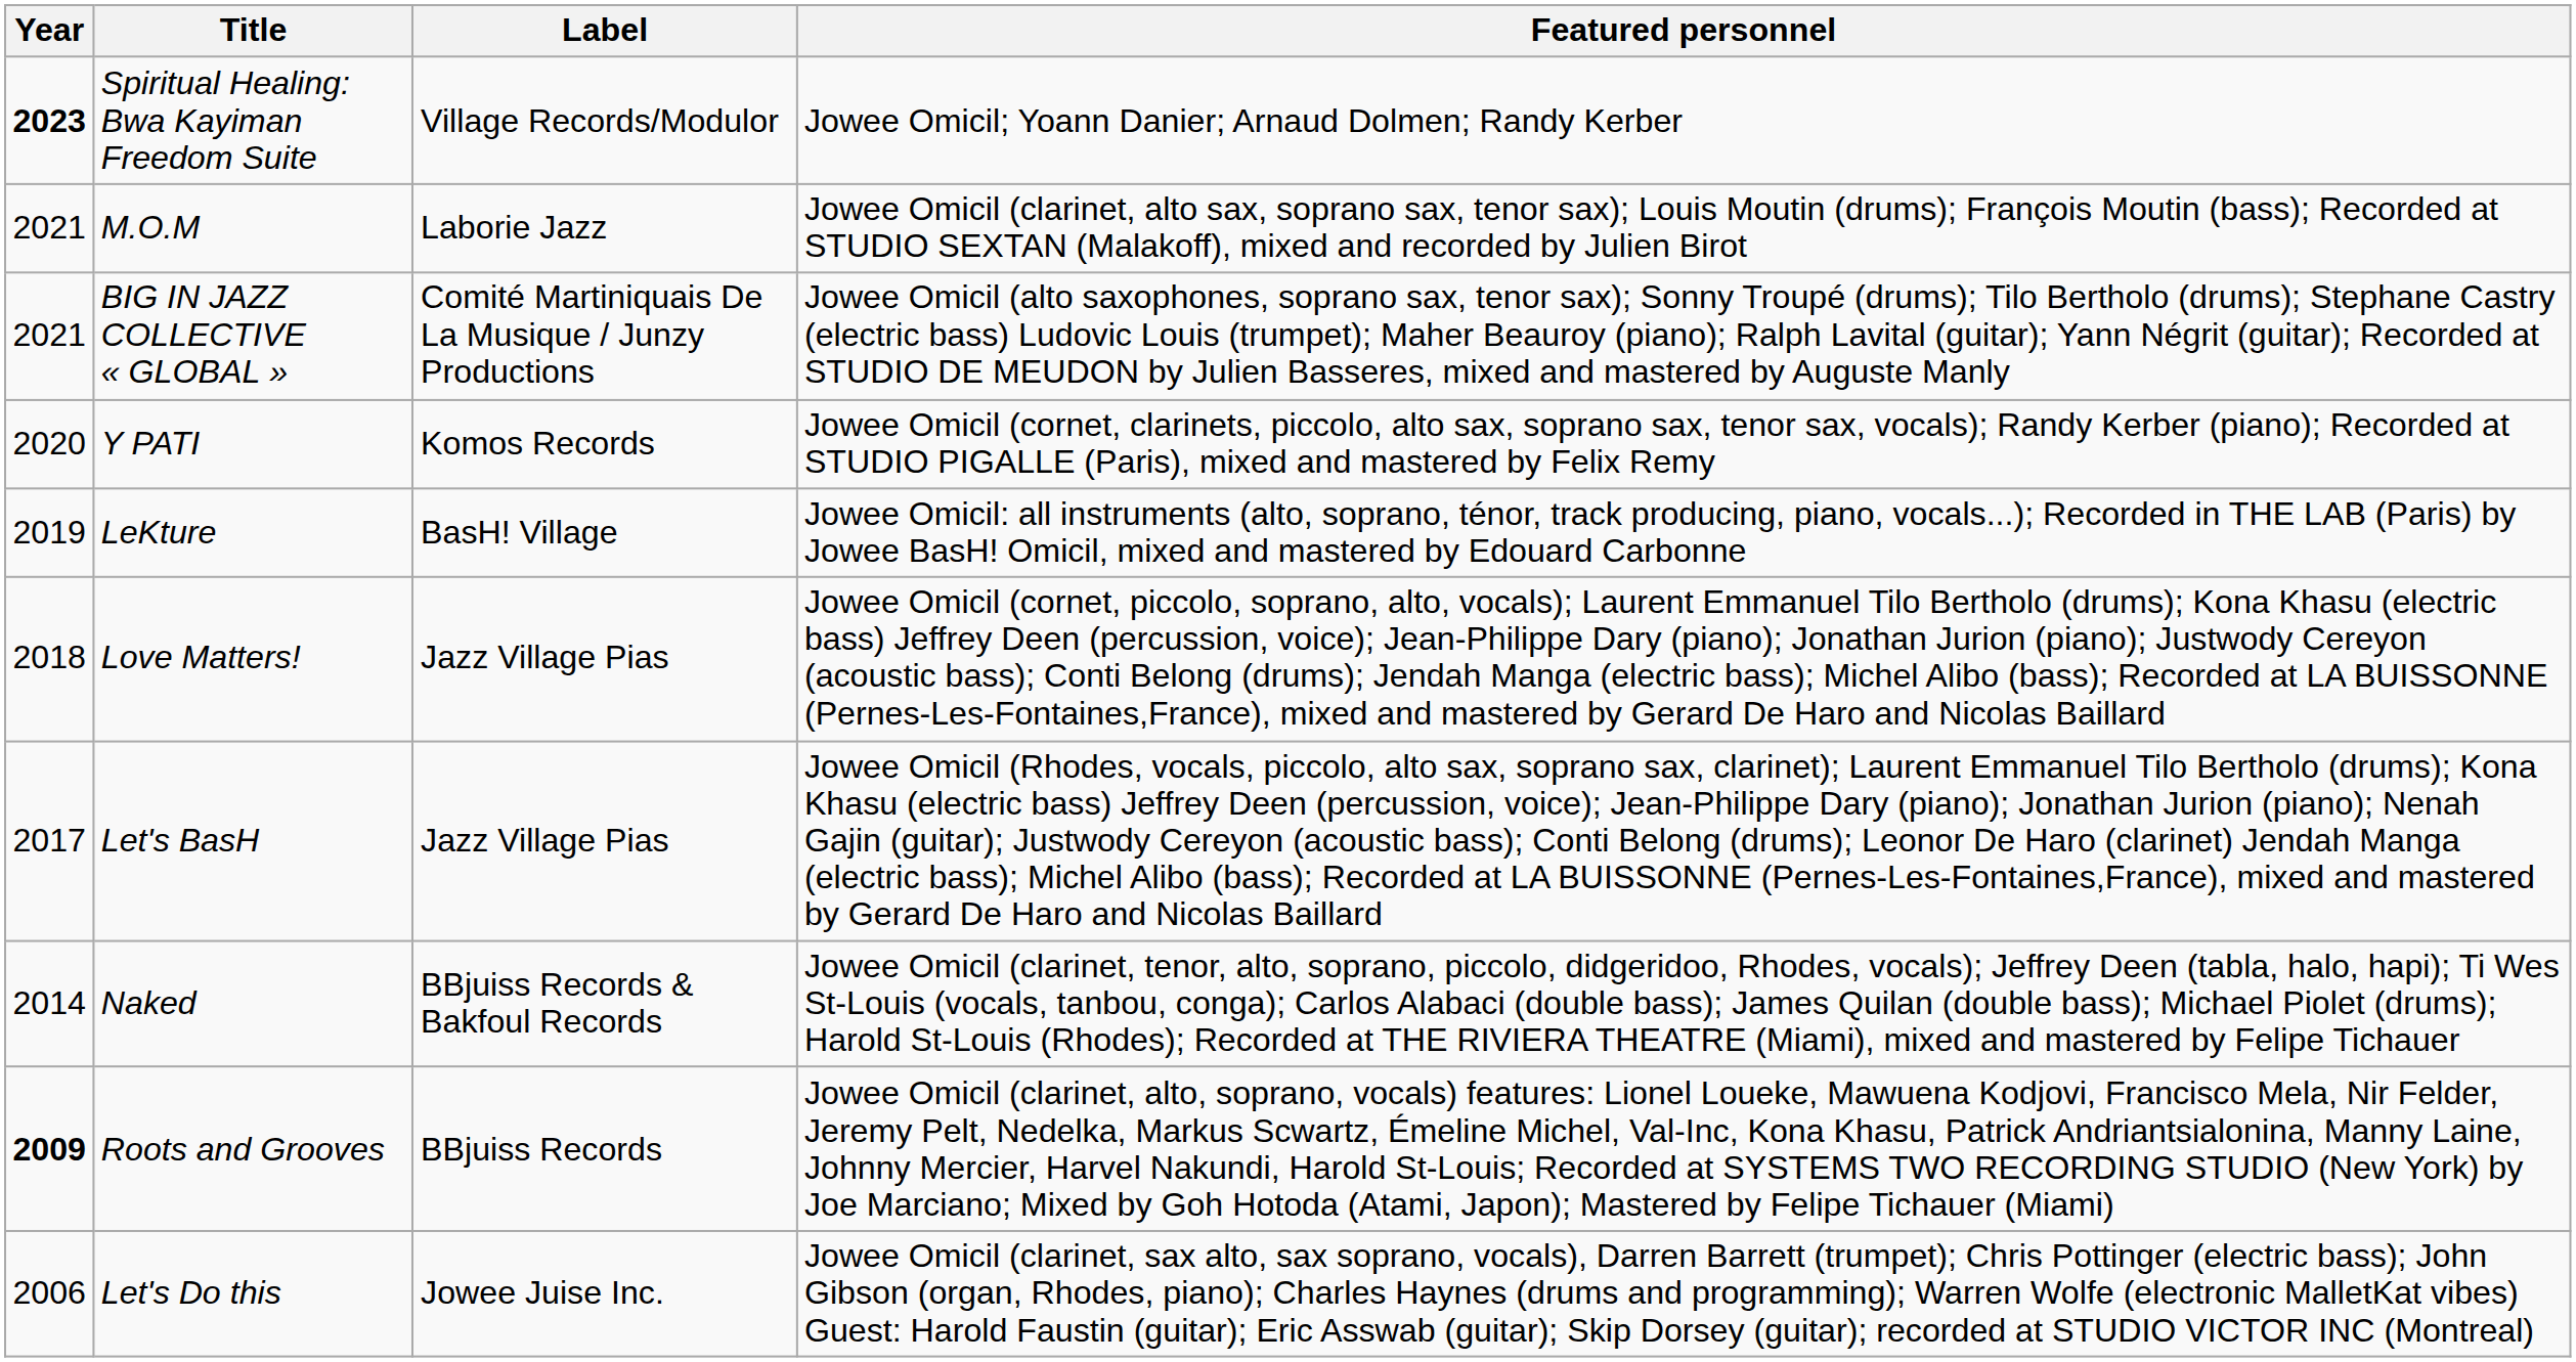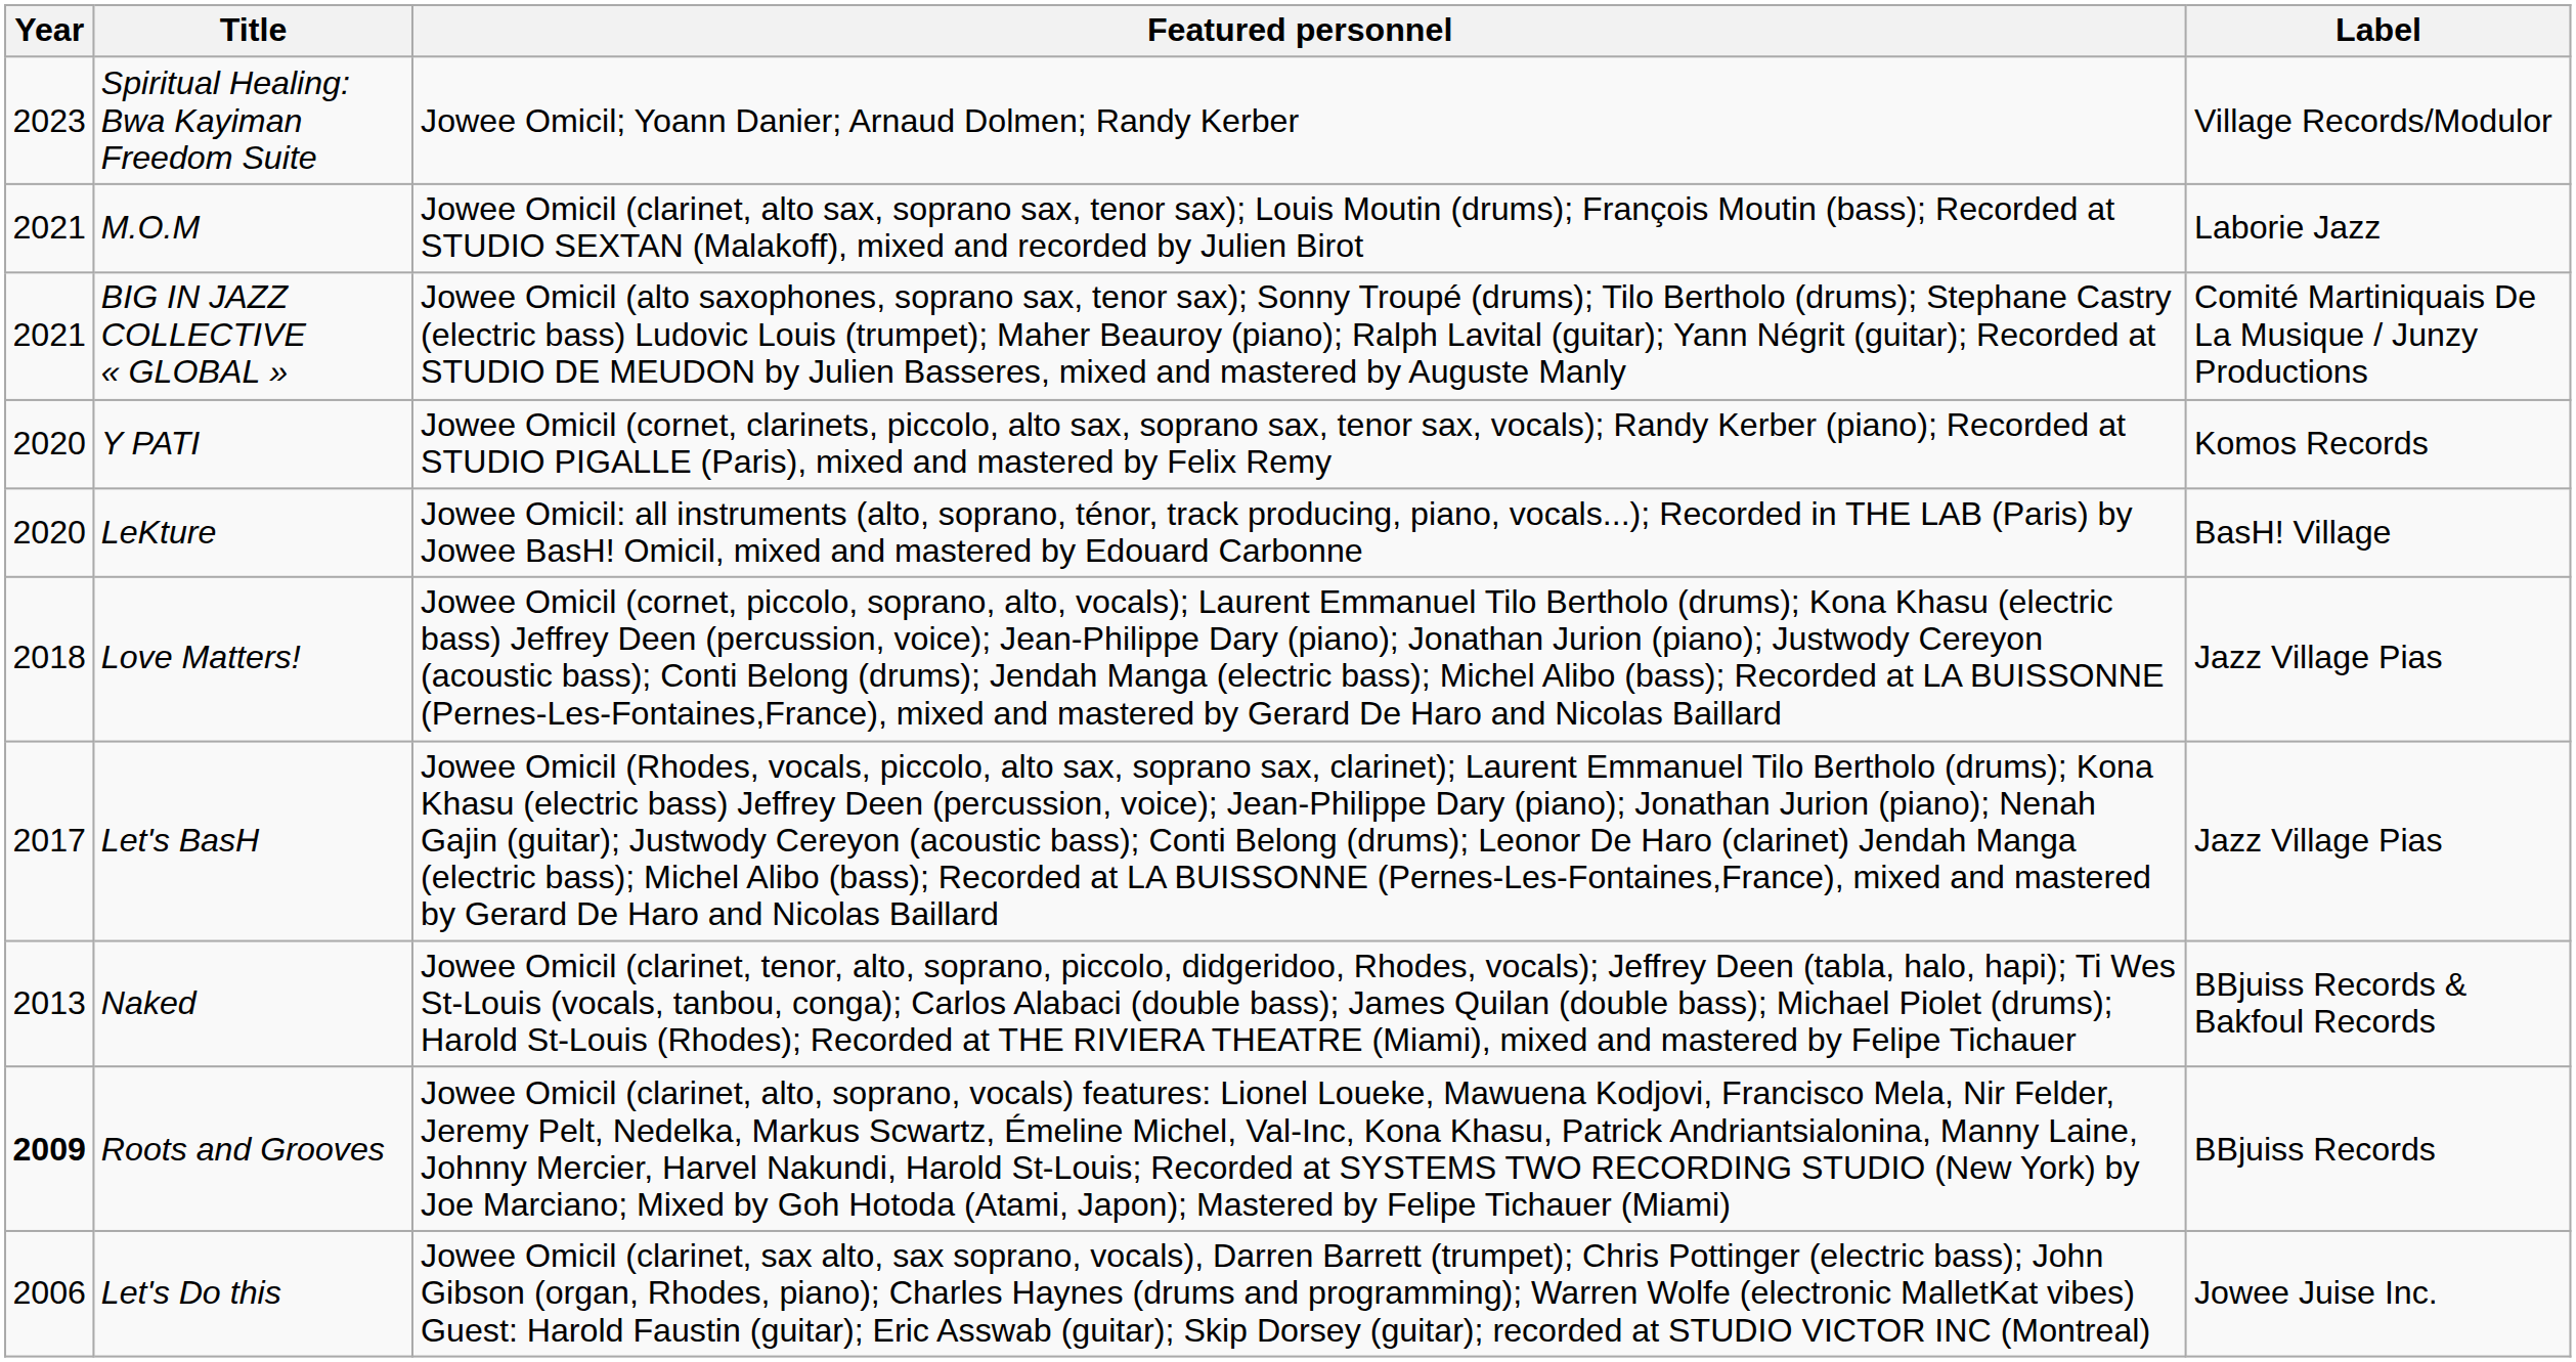columns swapped: Label <-> Featured personnel
Spiritual Healing: Bwa Kayiman Freedom Suite | Year: bold -> normal
LeKture | Year: 2019 -> 2020
Naked | Year: 2014 -> 2013
